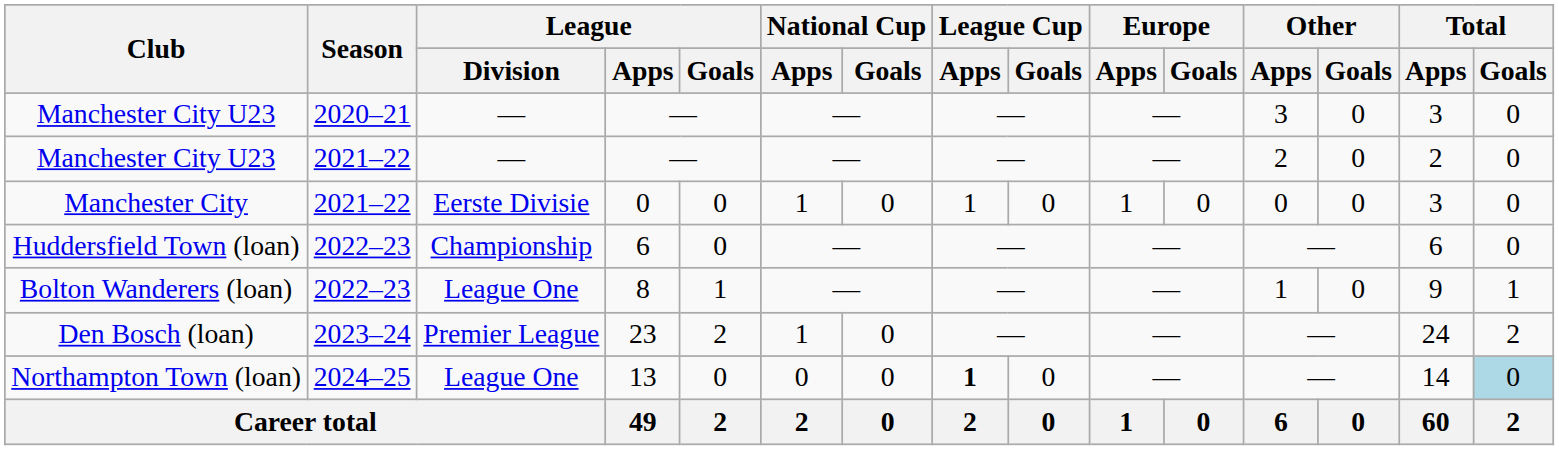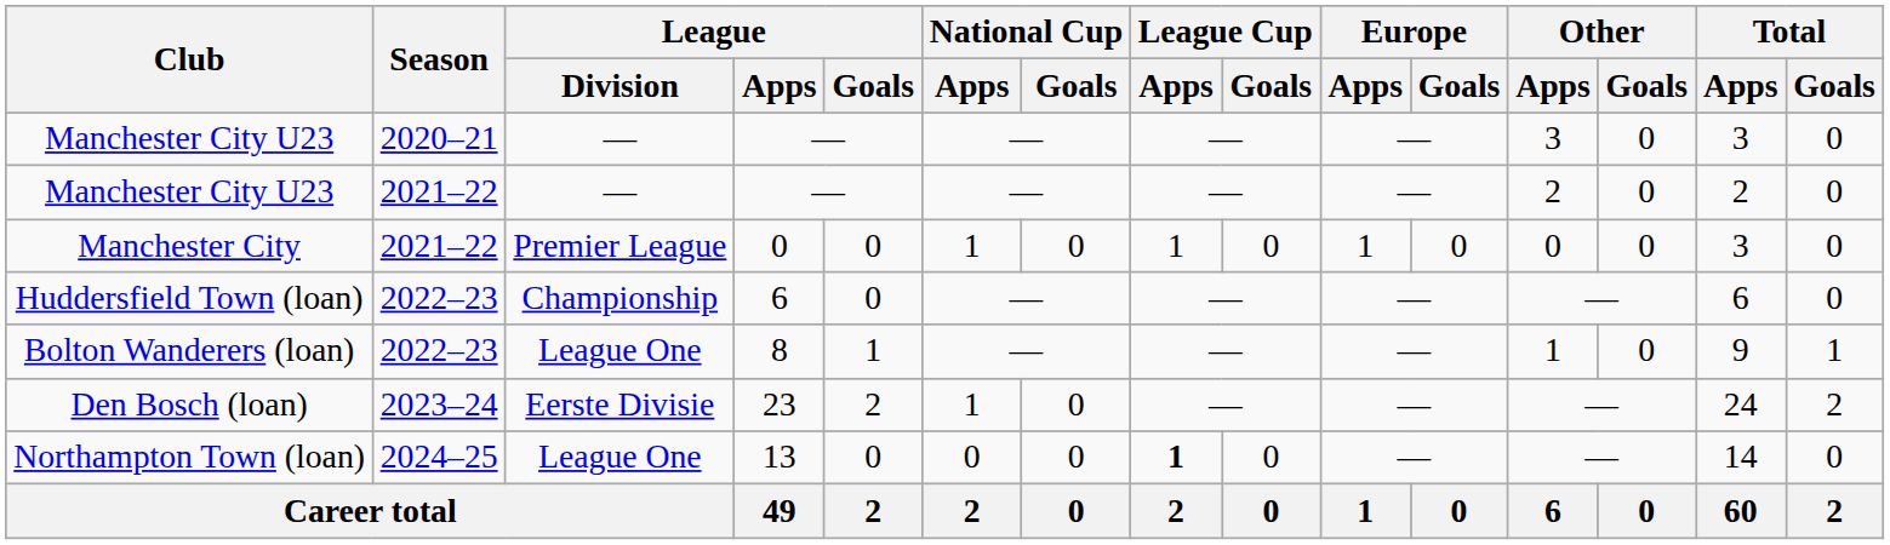Manchester City | League / Division: Eerste Divisie -> Premier League
Den Bosch (loan) | League / Division: Premier League -> Eerste Divisie
Northampton Town (loan) | Total / Goals: lightblue background -> no background
